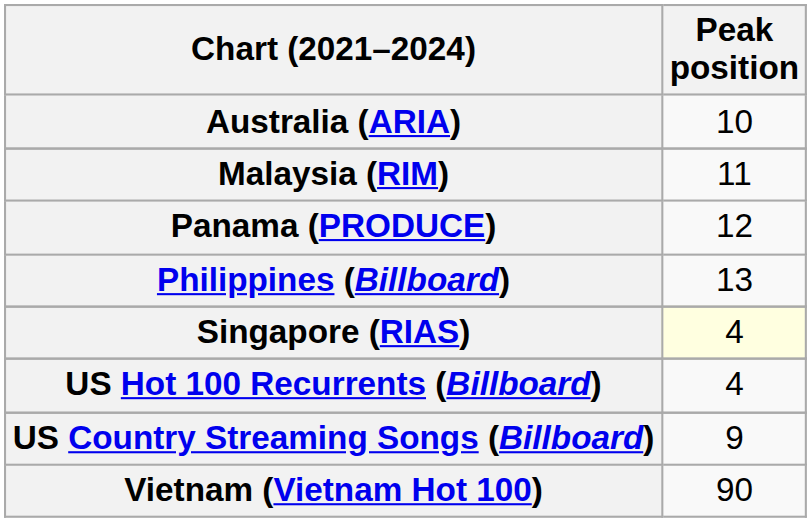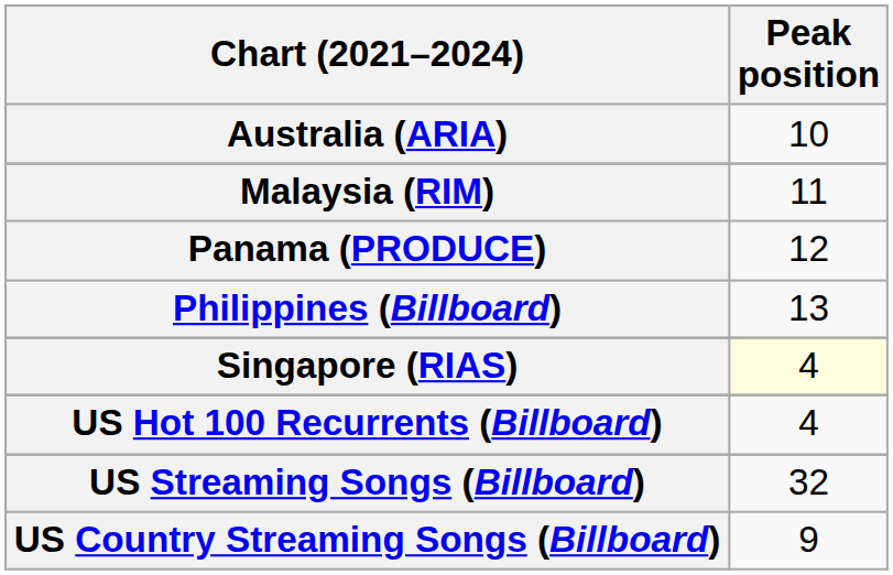+ row: US Streaming Songs (Billboard) | 32
- row: Vietnam (Vietnam Hot 100) | 90
